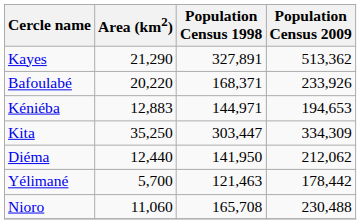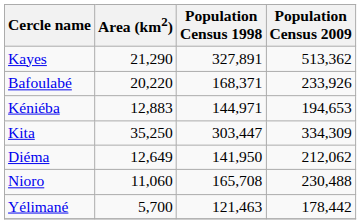Diéma | Area (km2): 12,440 -> 12,649
rows swapped: Nioro <-> Yélimané
